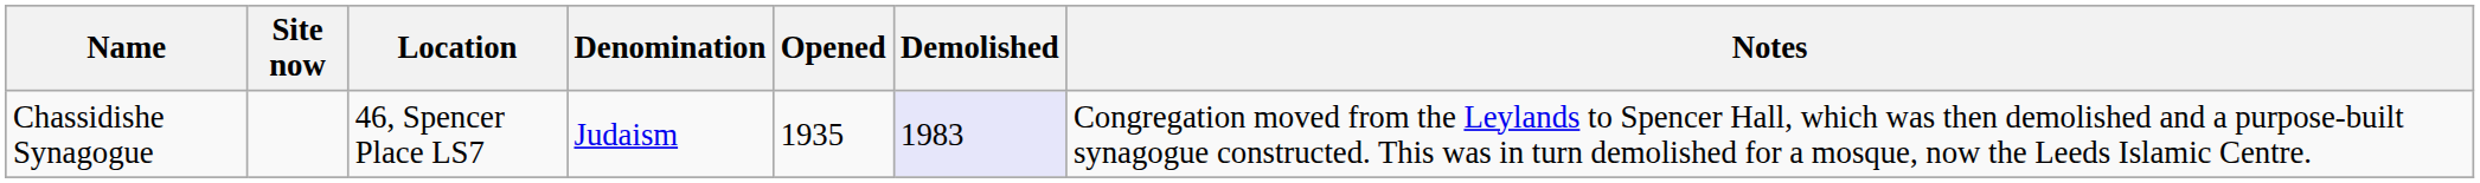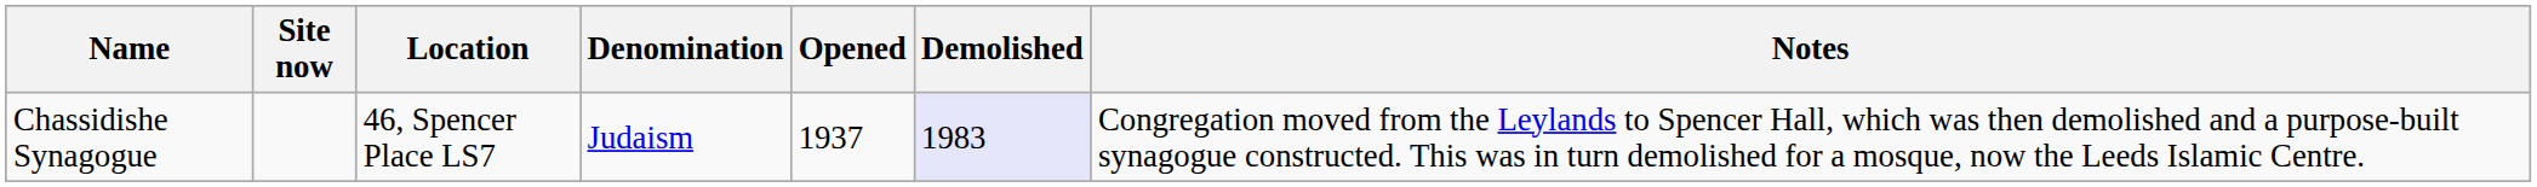Chassidishe Synagogue | Opened: 1935 -> 1937
